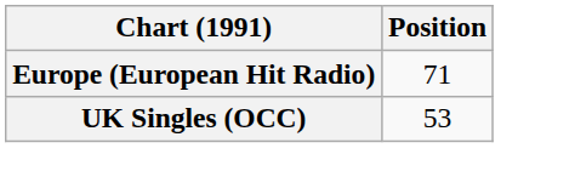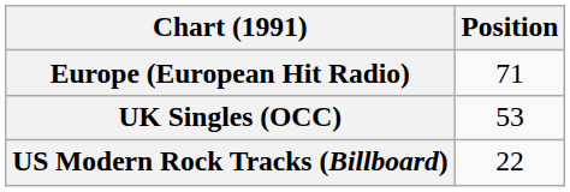+ row: US Modern Rock Tracks (Billboard) | 22
